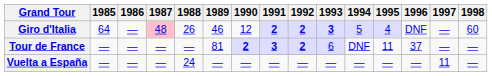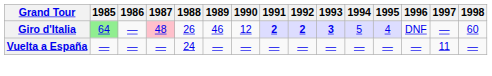Giro d'Italia | 1985: no background -> lightgreen background
- row: Tour de France | — | — | — | — | 81 | 2 | 3 | 2 | 6 | DNF | 11 | 37 | — | —
